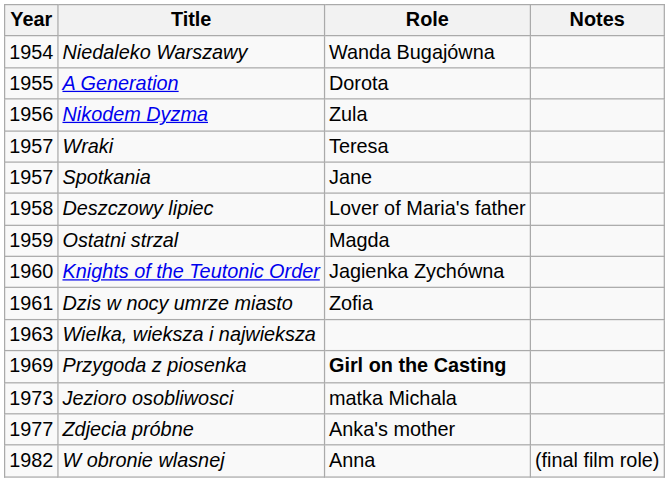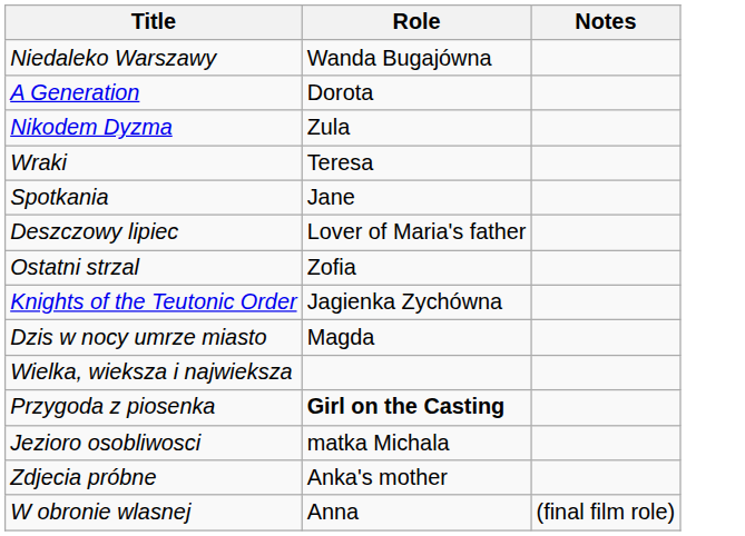- column: Year | 1954 | 1955 | 1956 | 1957 | 1957 | 1958 | 1959 | 1960 | 1961 | 1963 | 1969 | 1973 | 1977 | 1982
Ostatni strzal | Role: Magda -> Zofia
Dzis w nocy umrze miasto | Role: Zofia -> Magda
